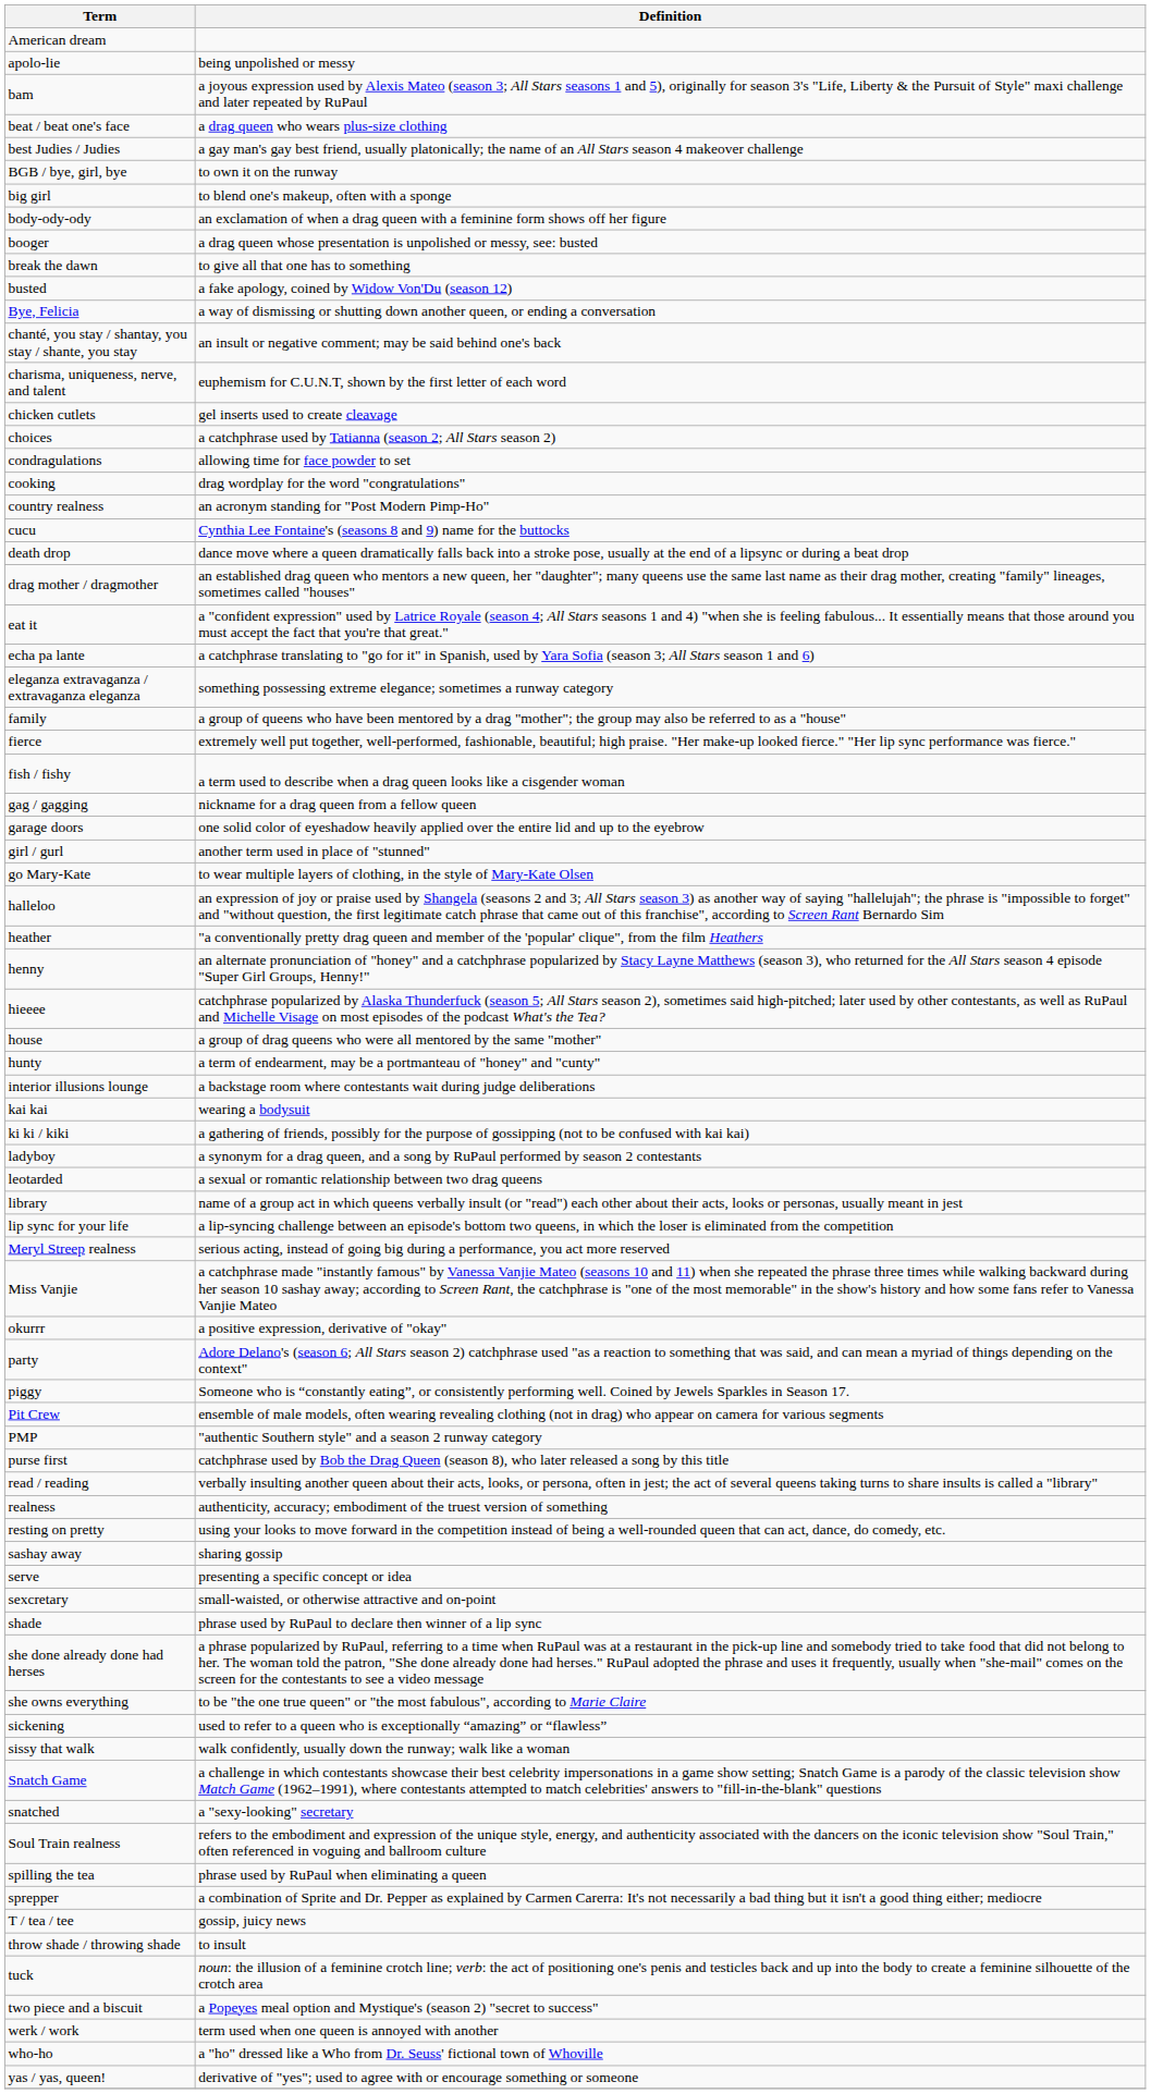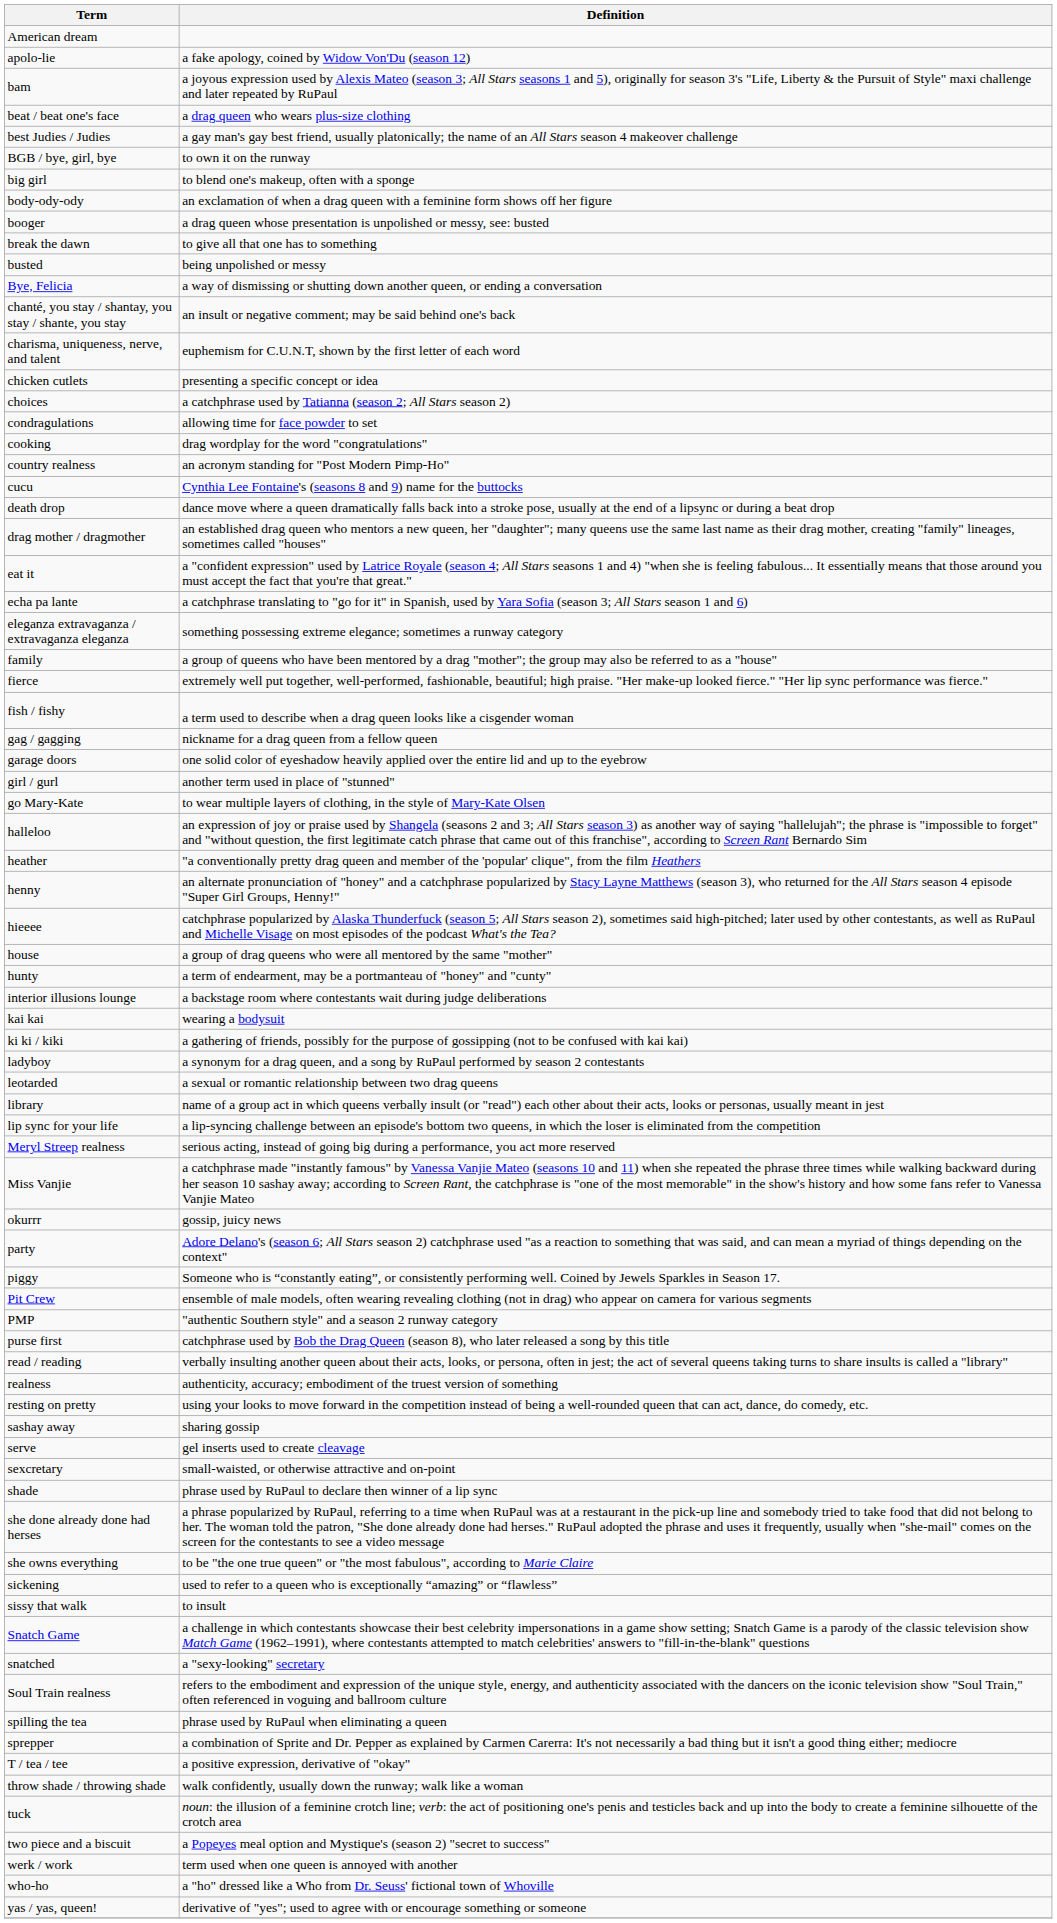apolo-lie | Definition: being unpolished or messy -> a fake apology, coined by Widow Von'Du (season 12)
busted | Definition: a fake apology, coined by Widow Von'Du (season 12) -> being unpolished or messy
chicken cutlets | Definition: gel inserts used to create cleavage -> presenting a specific concept or idea
okurrr | Definition: a positive expression, derivative of "okay" -> gossip, juicy news
serve | Definition: presenting a specific concept or idea -> gel inserts used to create cleavage
sissy that walk | Definition: walk confidently, usually down the runway; walk like a woman -> to insult
T / tea / tee | Definition: gossip, juicy news -> a positive expression, derivative of "okay"
throw shade / throwing shade | Definition: to insult -> walk confidently, usually down the runway; walk like a woman
